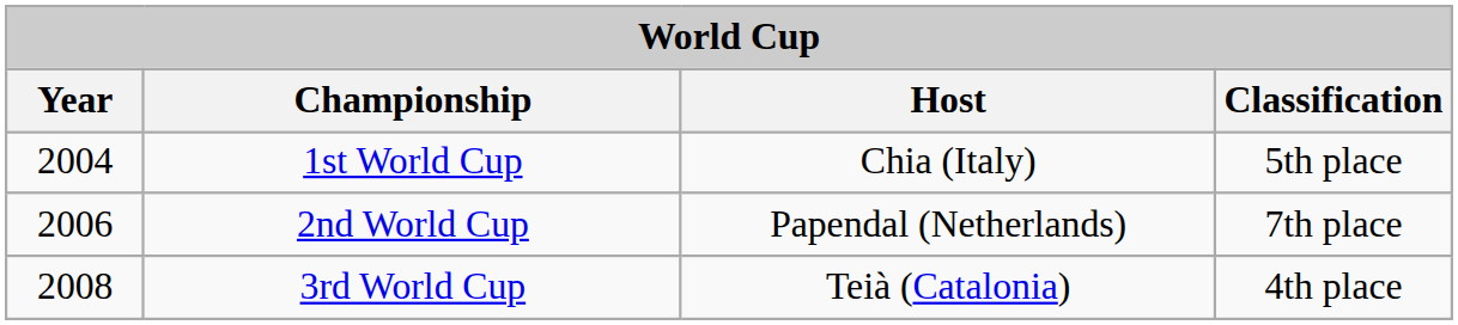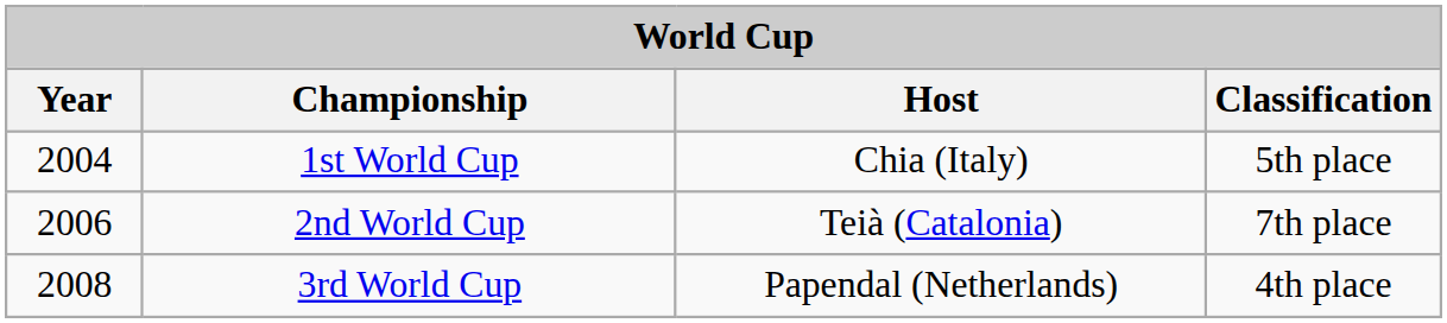2nd World Cup | Host: Papendal (Netherlands) -> Teià (Catalonia)
3rd World Cup | Host: Teià (Catalonia) -> Papendal (Netherlands)
